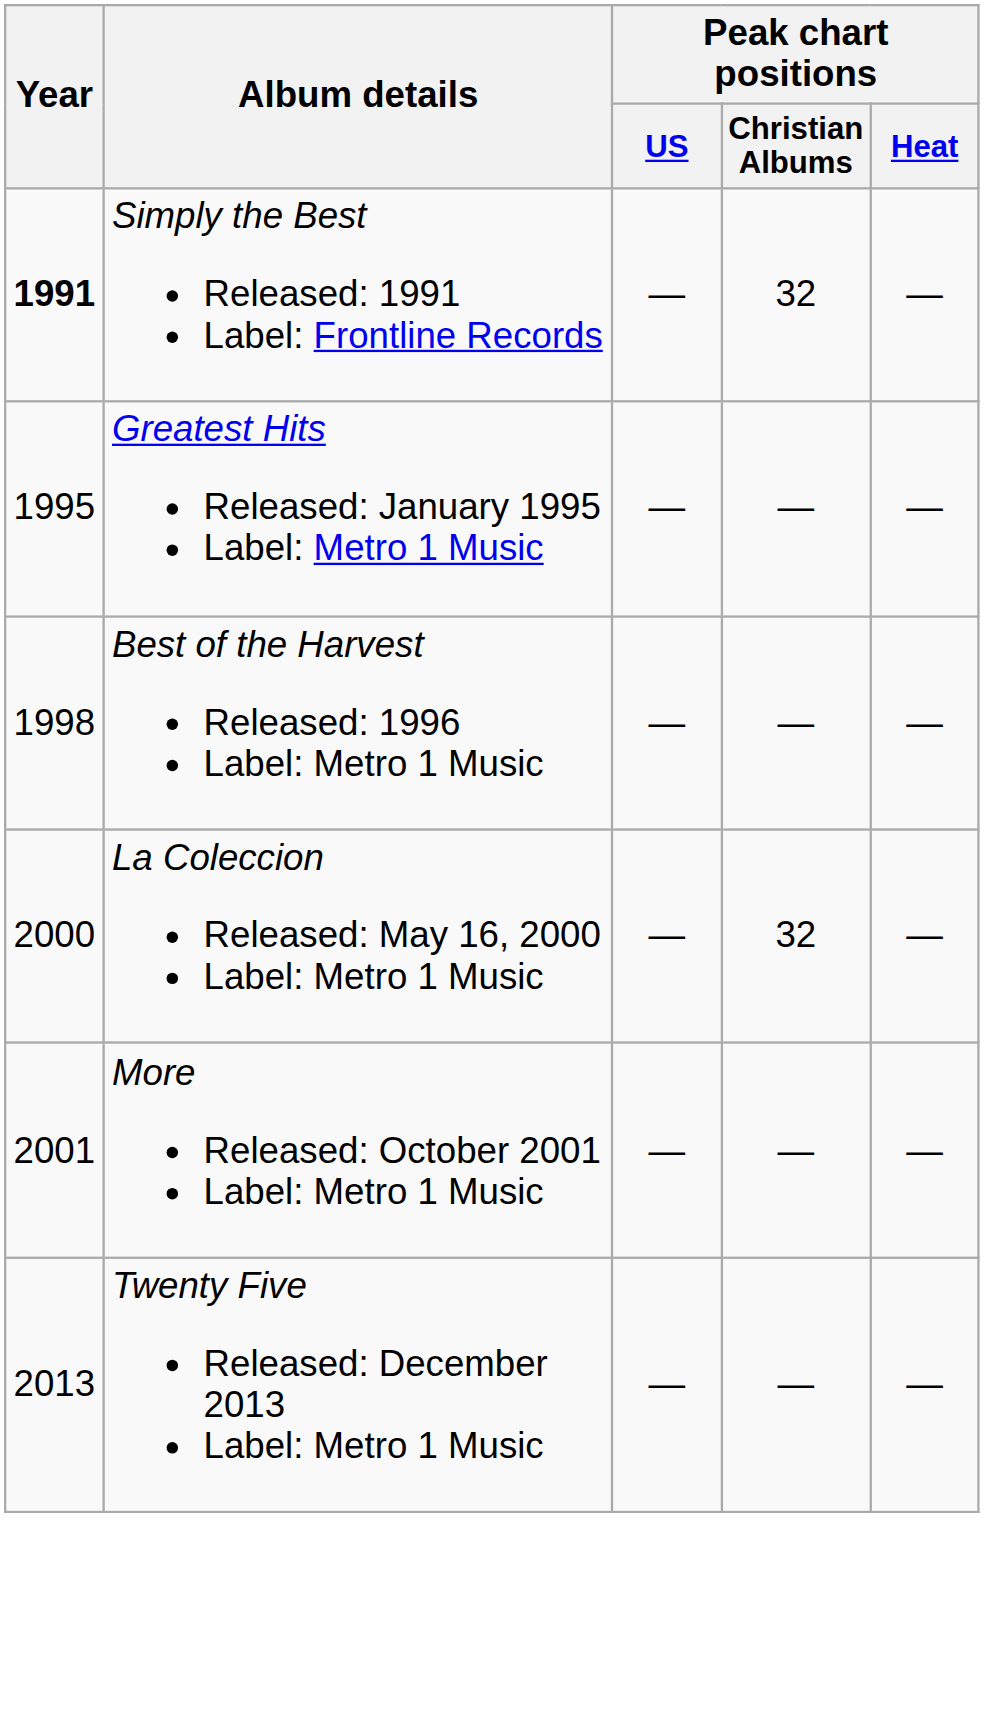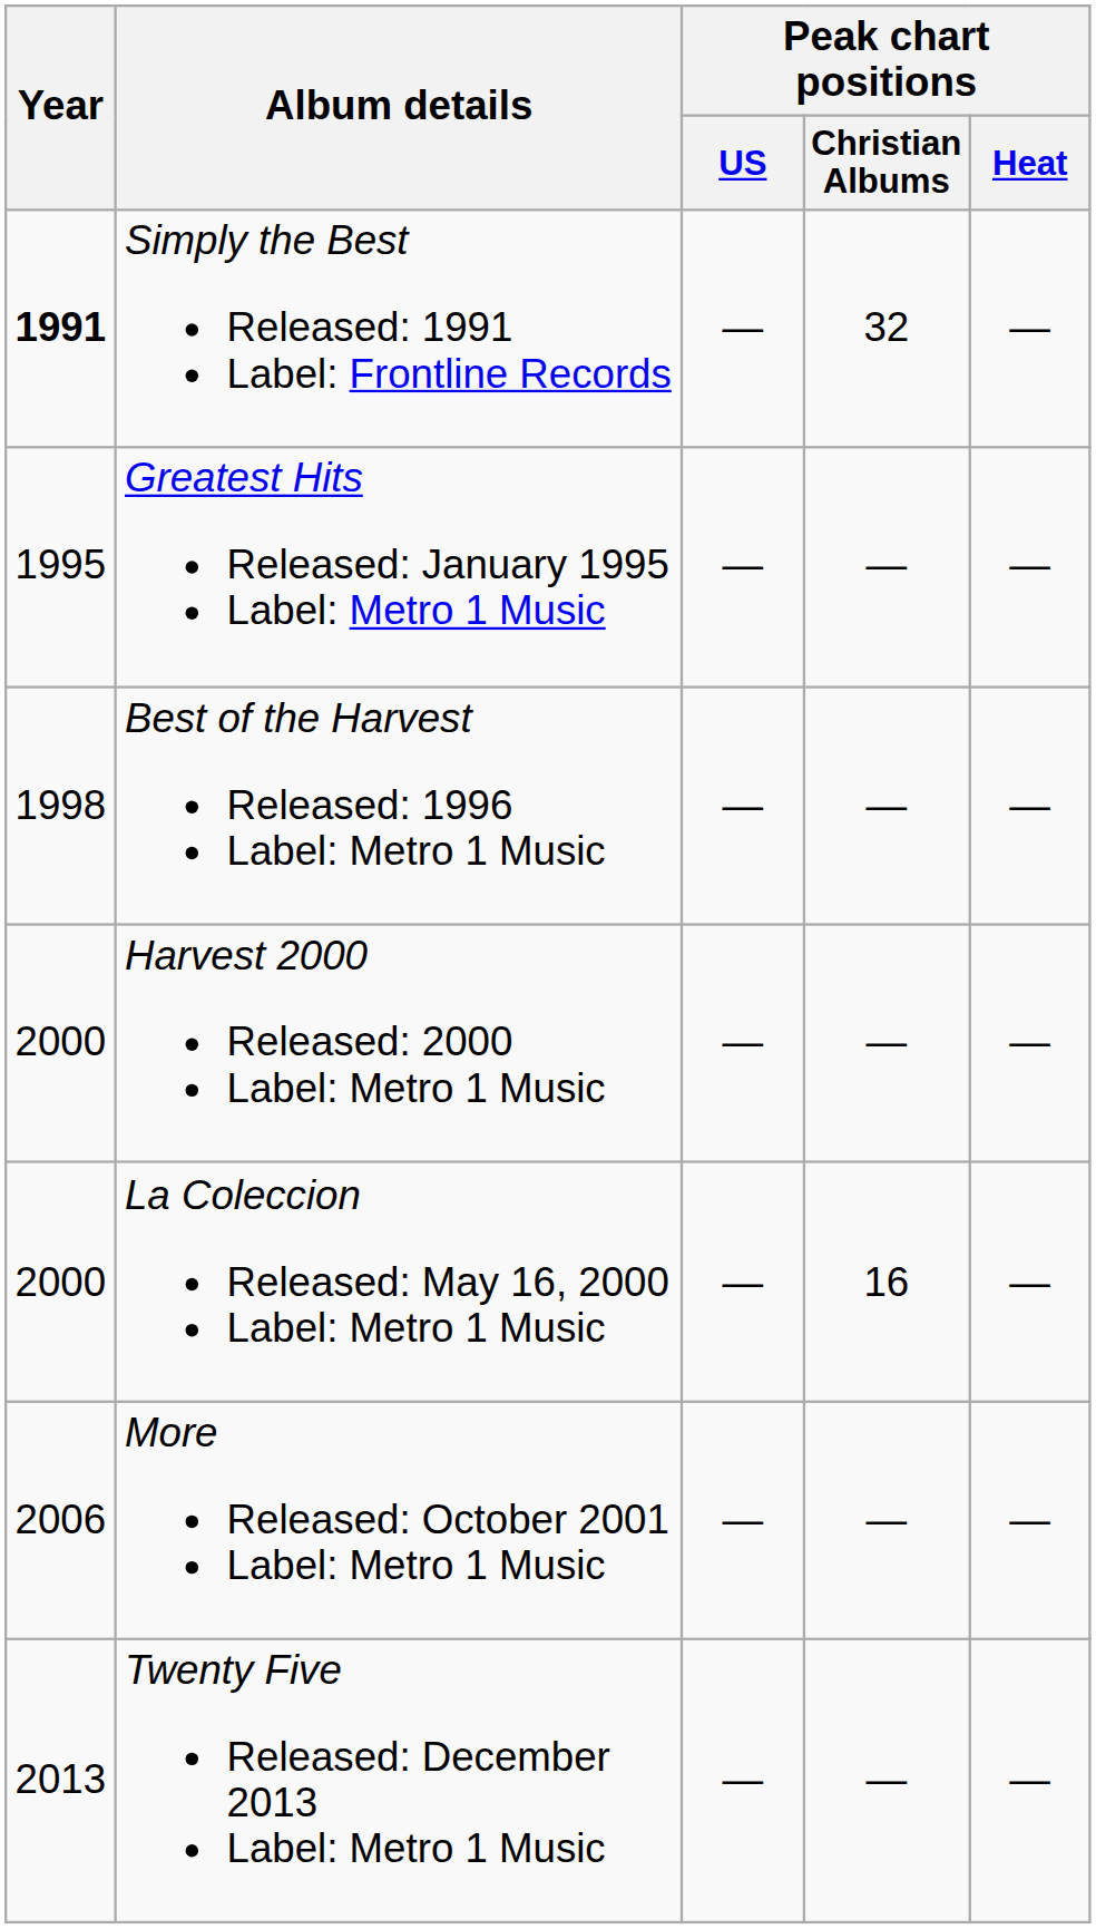+ row: 2000 | Harvest 2000 Released: 2000 Label: Metro 1 Music | — | — | —
La Coleccion Released: May 16, 2000 Label: Metro 1 Music | Peak chart positions / Christian Albums: 32 -> 16
More Released: October 2001 Label: Metro 1 Music | Year: 2001 -> 2006
